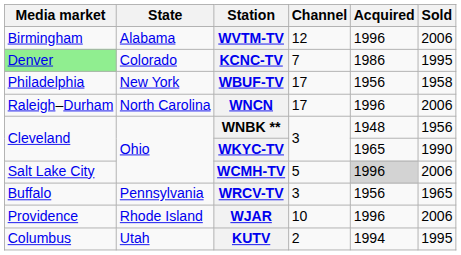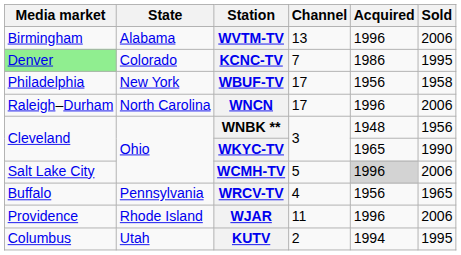WVTM-TV | Channel: 12 -> 13
WRCV-TV | Channel: 3 -> 4
WJAR | Channel: 10 -> 11
